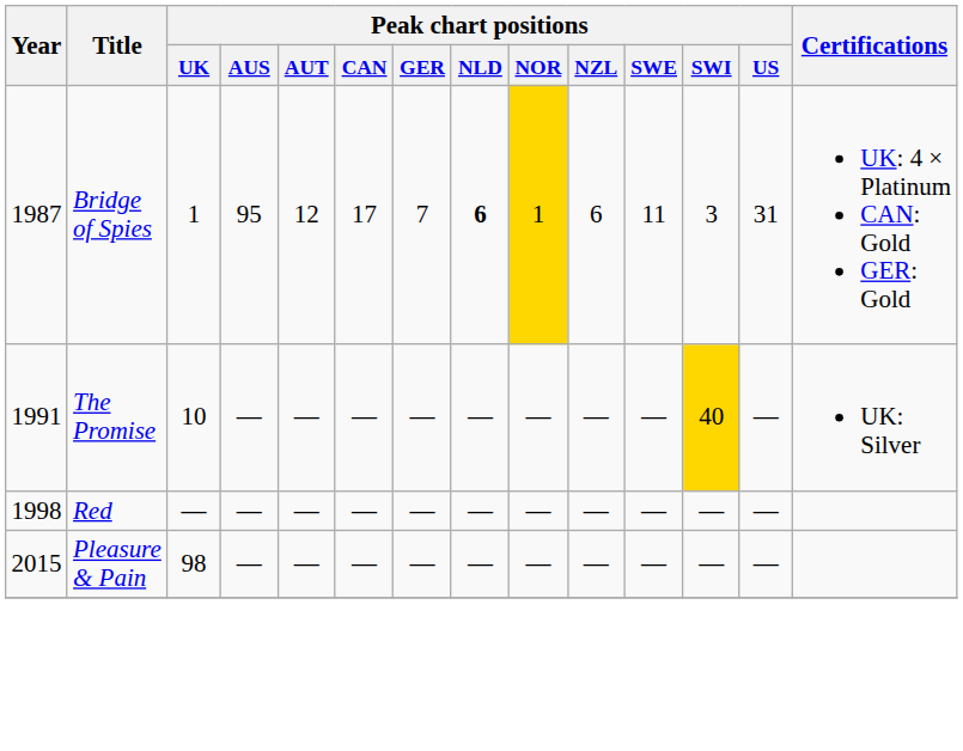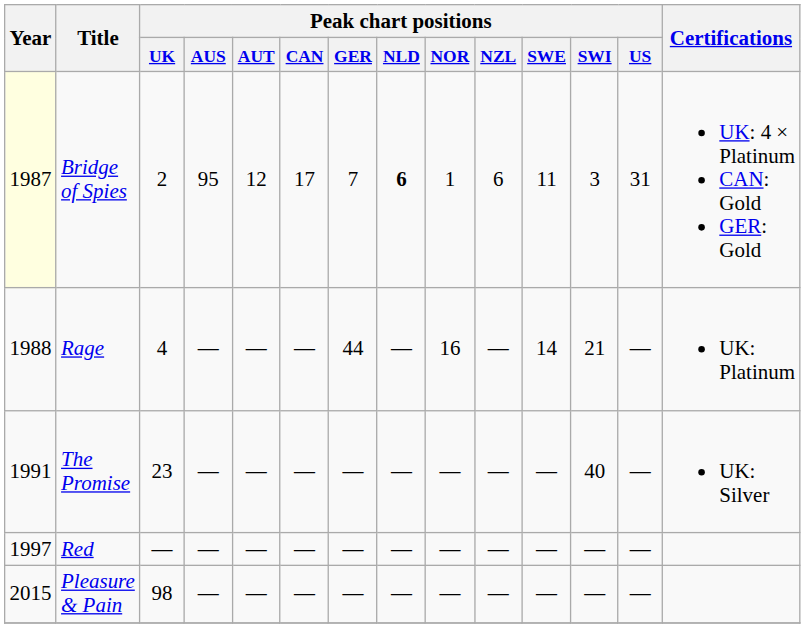Bridge of Spies | Year: no background -> lightyellow background
Bridge of Spies | Peak chart positions / UK: 1 -> 2
Bridge of Spies | Peak chart positions / NOR: gold background -> no background
+ row: 1988 | Rage | 4 | — | — | — | 44 | — | 16 | — | 14 | 21 | — | UK: Platinum
The Promise | Peak chart positions / UK: 10 -> 23
The Promise | Peak chart positions / SWI: gold background -> no background
Red | Year: 1998 -> 1997
